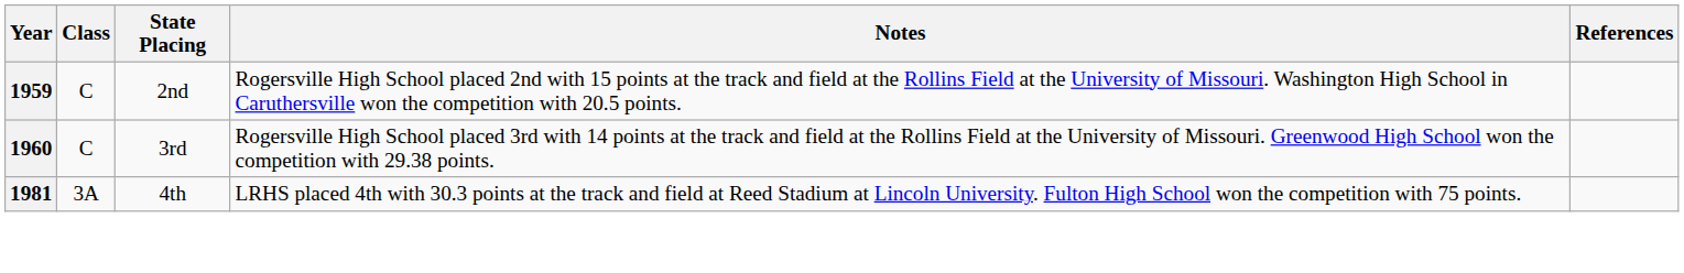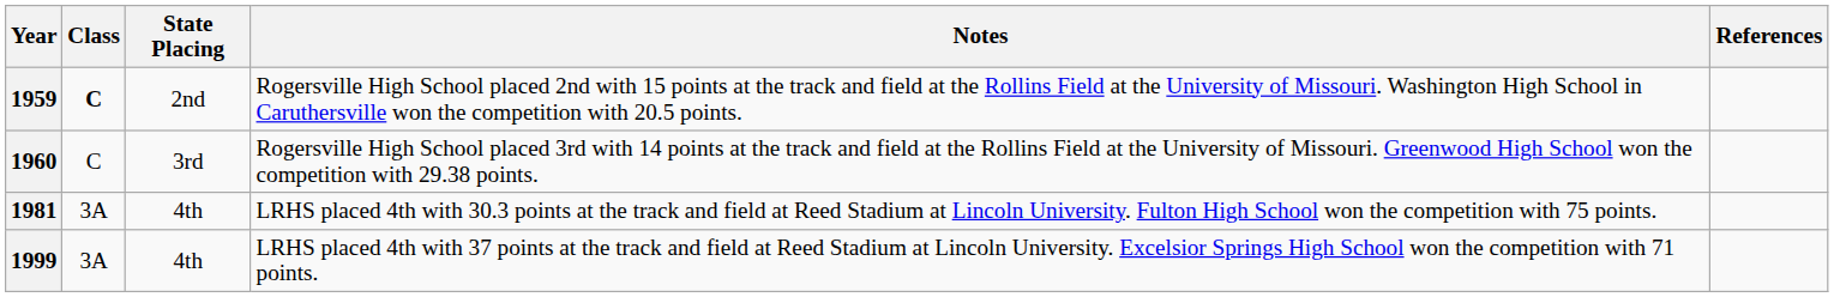1959 | Class: normal -> bold
+ row: 1999 | 3A | 4th | LRHS placed 4th with 37 points at the track and field at Reed Stadium at Lincoln University. Excelsior Springs High School won the competition with 71 points.
